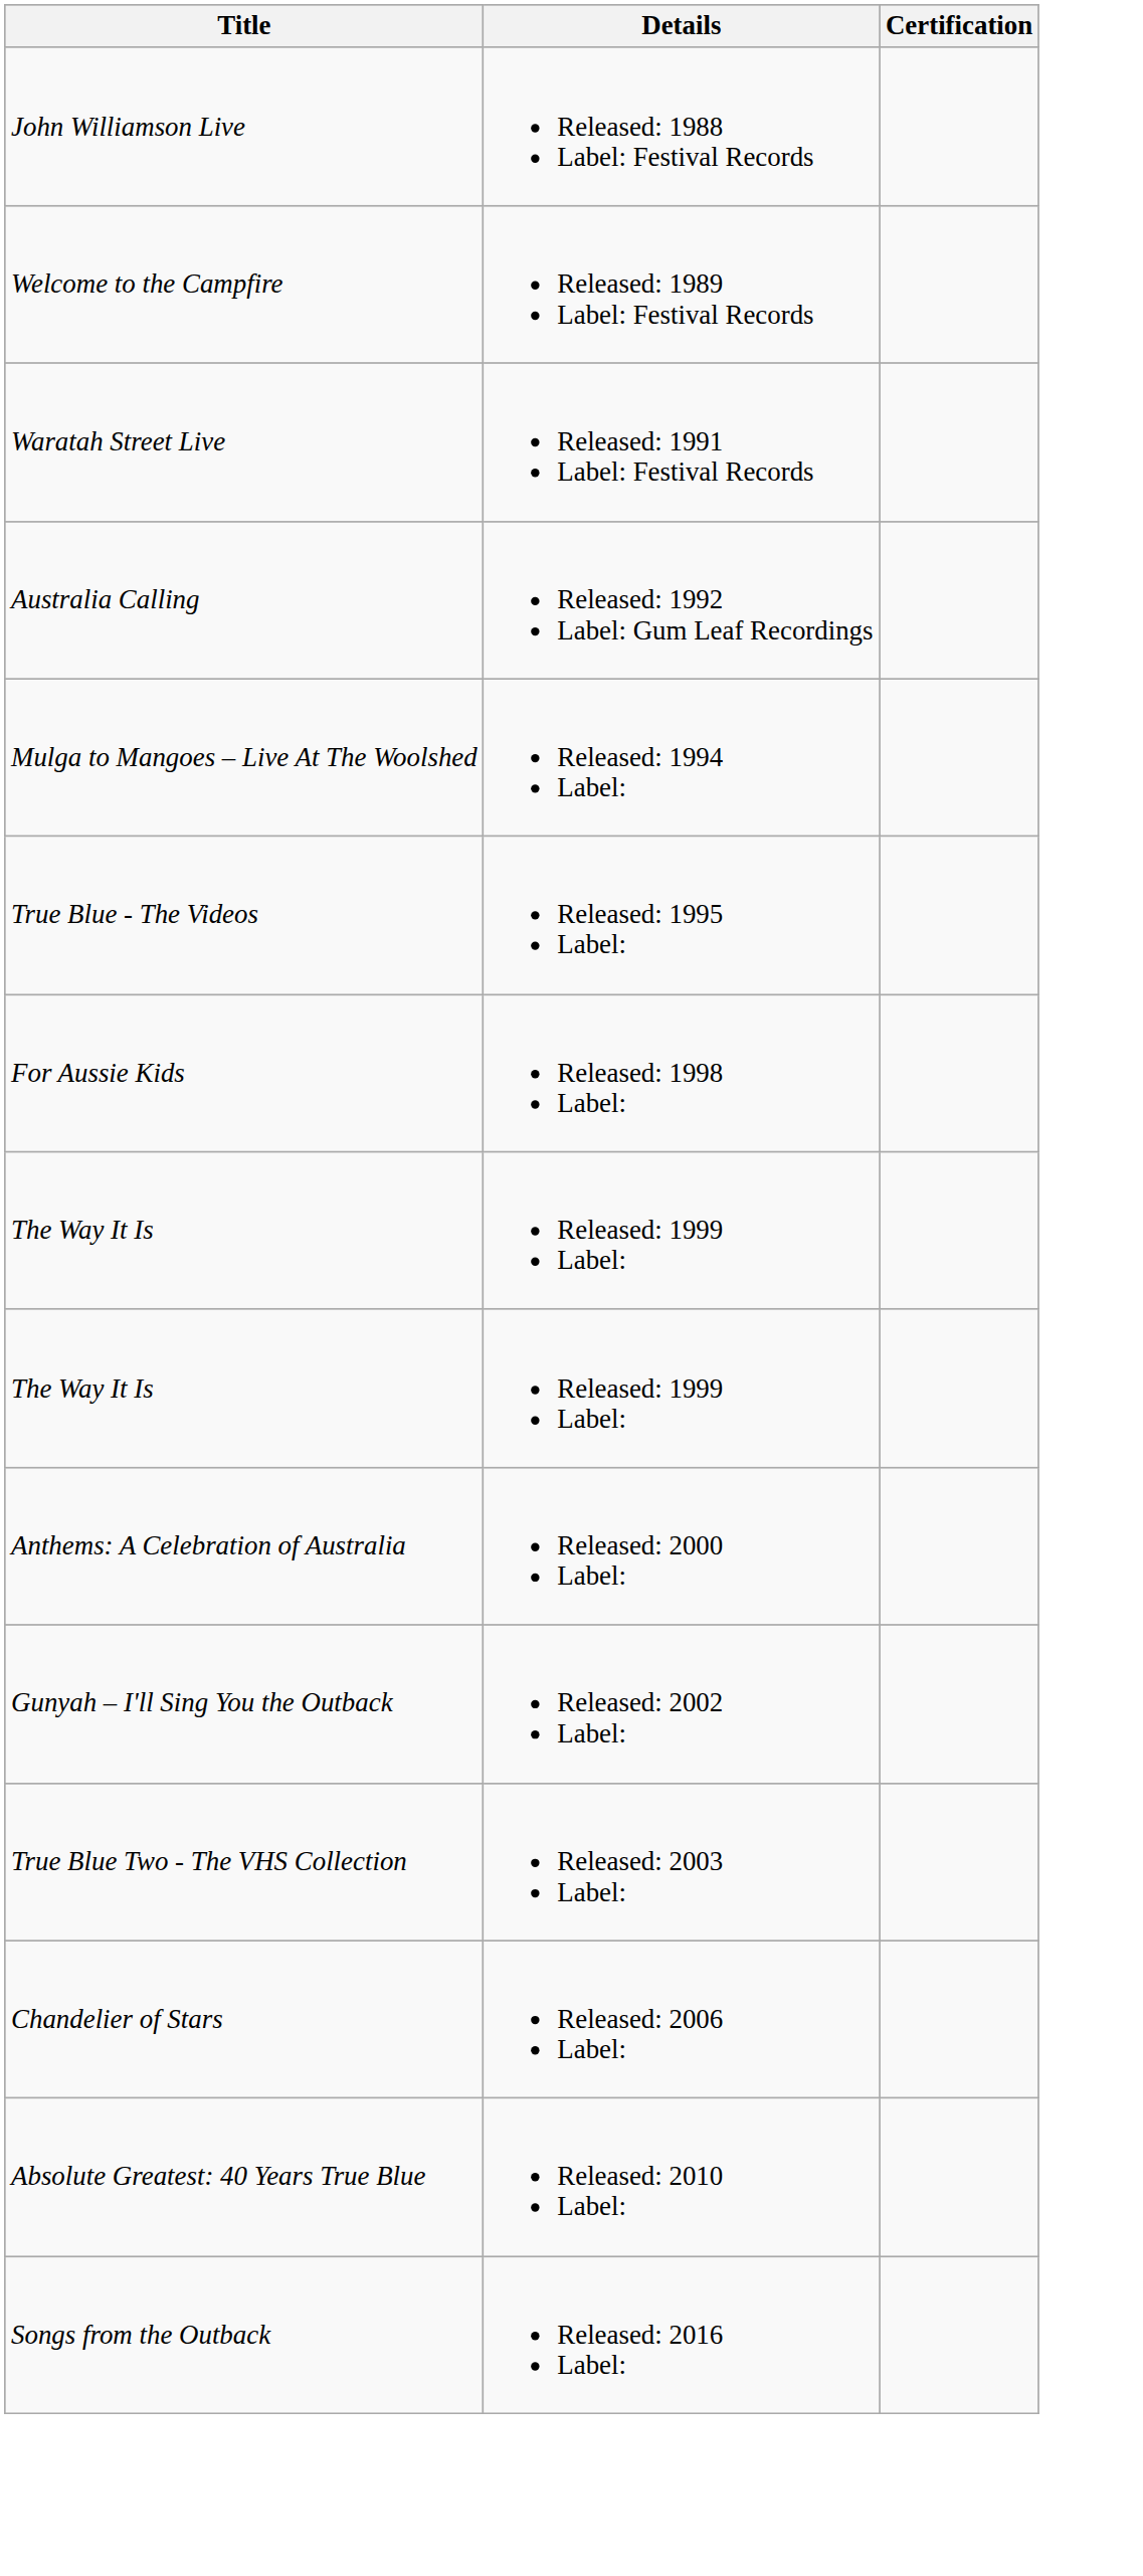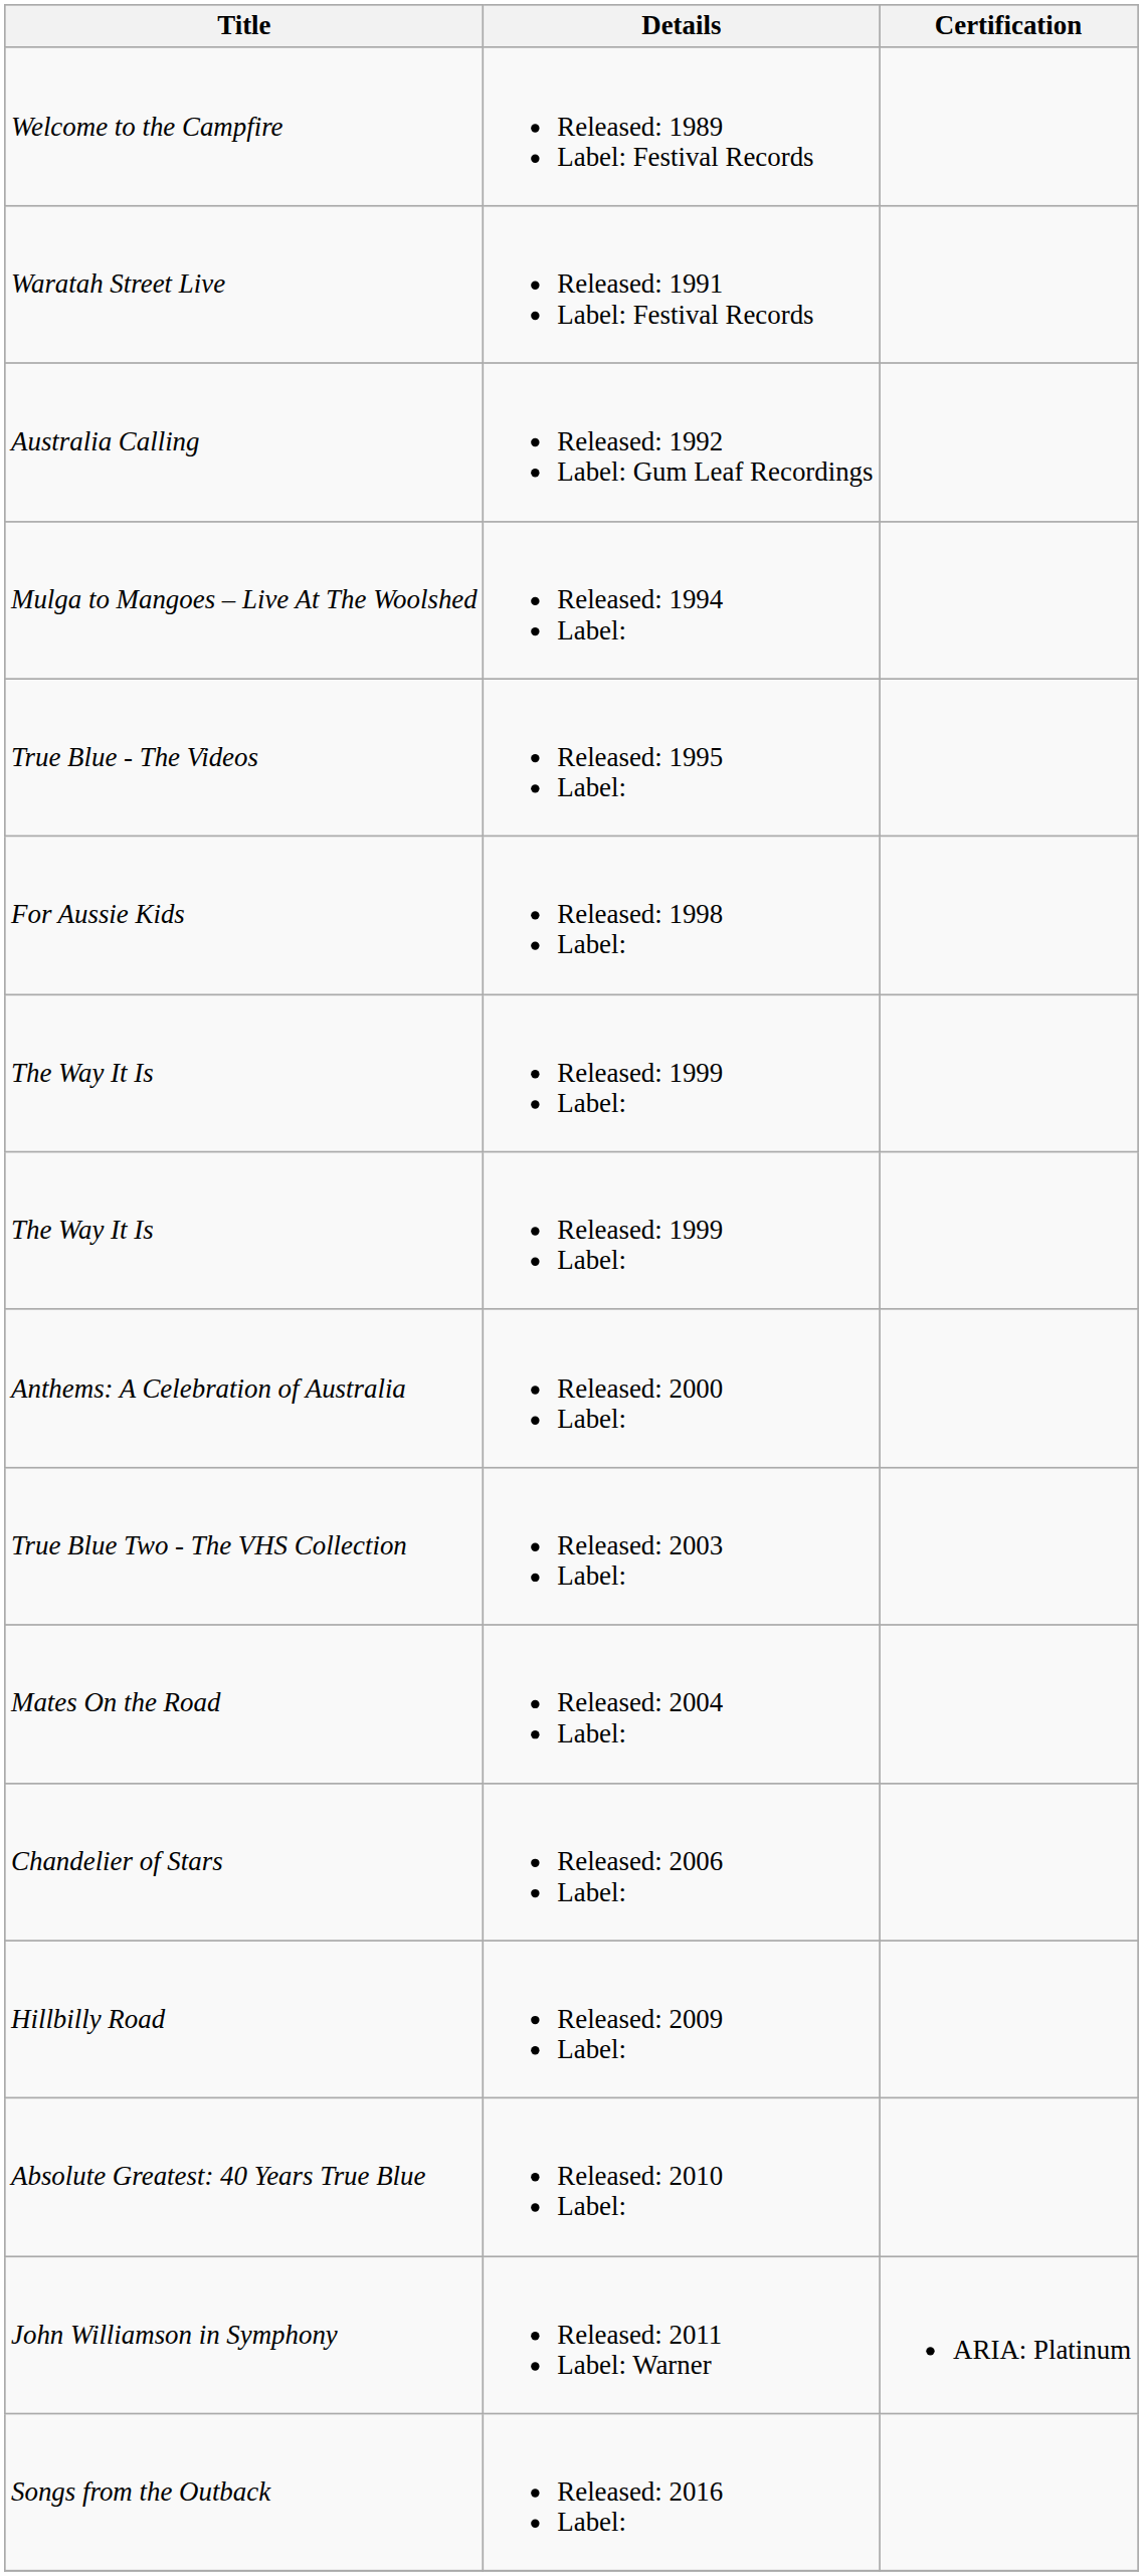- row: John Williamson Live | Released: 1988 Label: Festival Records
- row: Gunyah – I'll Sing You the Outback | Released: 2002 Label:
+ row: Mates On the Road | Released: 2004 Label:
+ row: Hillbilly Road | Released: 2009 Label:
+ row: John Williamson in Symphony | Released: 2011 Label: Warner | ARIA: Platinum
